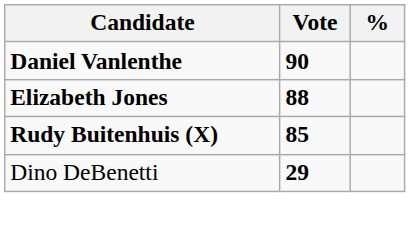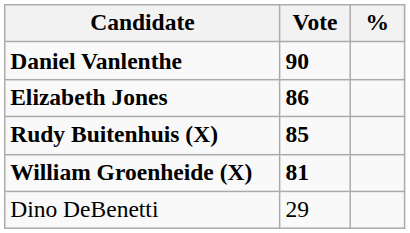Elizabeth Jones | Vote: 88 -> 86
+ row: William Groenheide (X) | 81
Dino DeBenetti | Vote: bold -> normal
